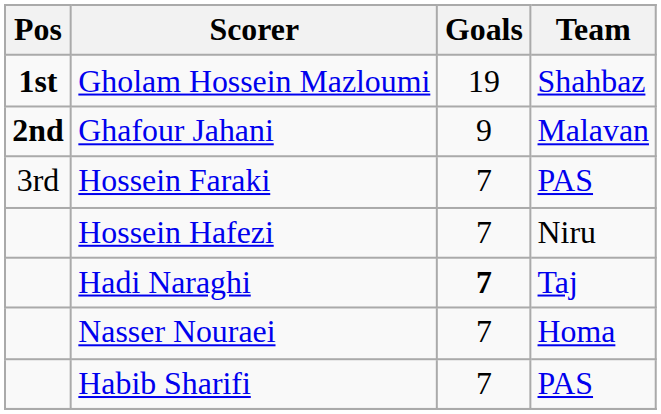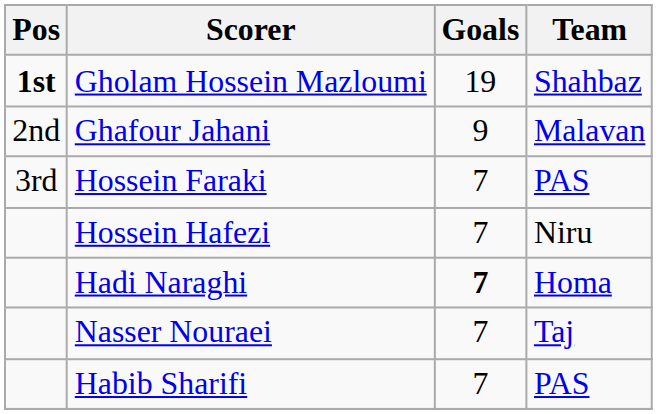Ghafour Jahani | Pos: bold -> normal
Hadi Naraghi | Team: Taj -> Homa
Nasser Nouraei | Team: Homa -> Taj
